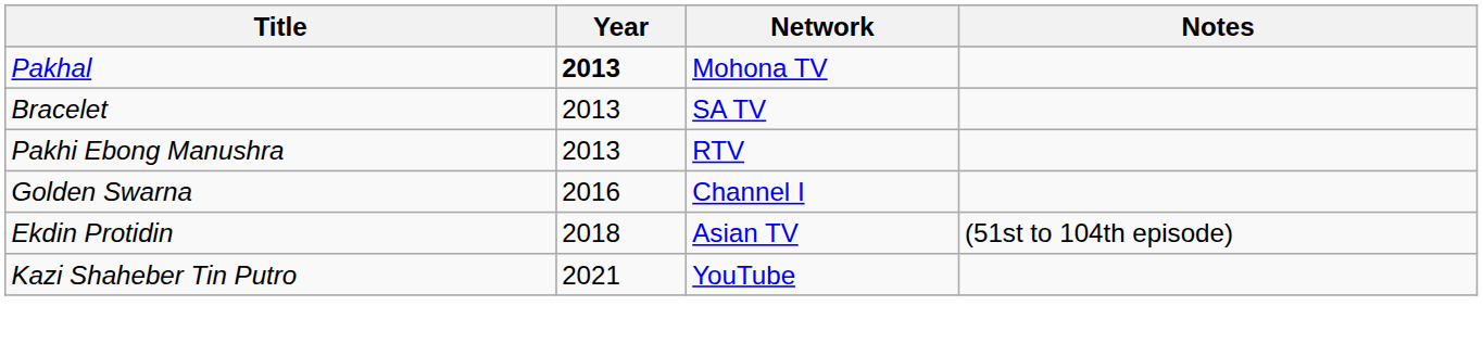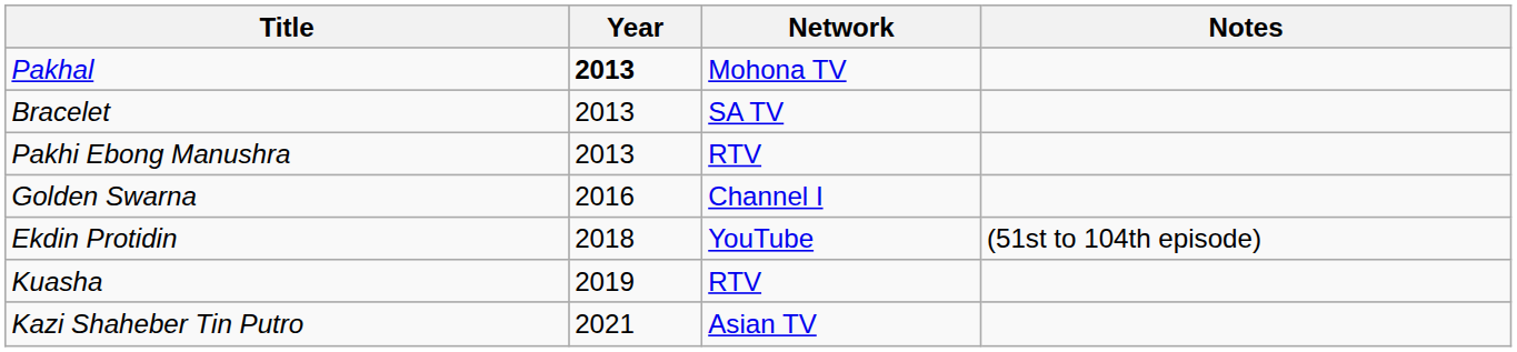Ekdin Protidin | Network: Asian TV -> YouTube
+ row: Kuasha | 2019 | RTV
Kazi Shaheber Tin Putro | Network: YouTube -> Asian TV
